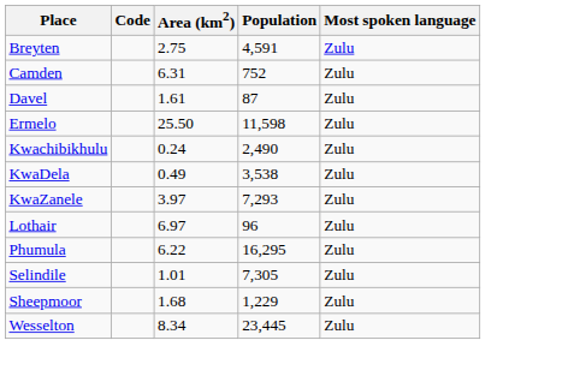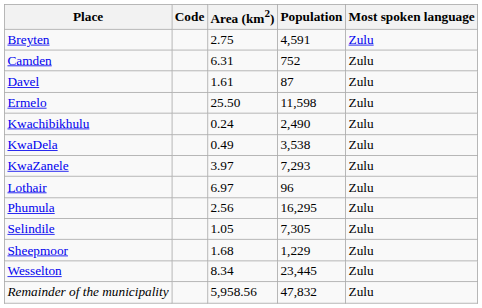Phumula | Area (km2): 6.22 -> 2.56
Selindile | Area (km2): 1.01 -> 1.05
+ row: Remainder of the municipality | 5,958.56 | 47,832 | Zulu
